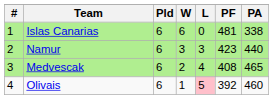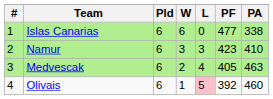Islas Canarias | PF: 481 -> 477
Namur | PA: 440 -> 410
Medvescak | PF: 408 -> 405
Medvescak | PA: 465 -> 463
